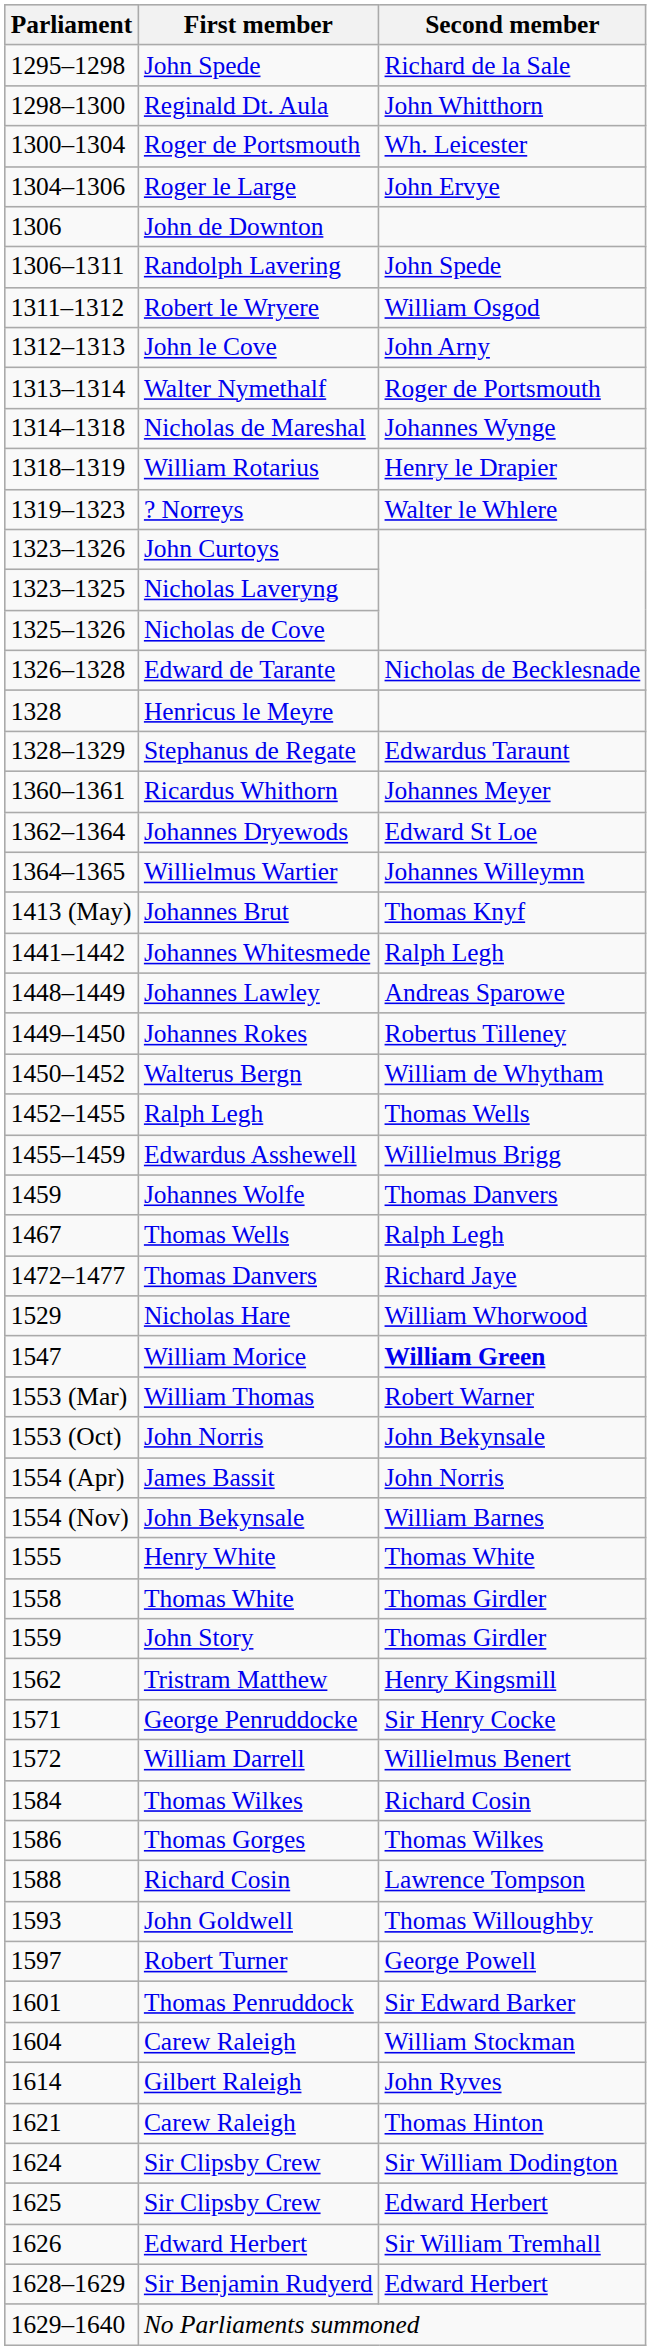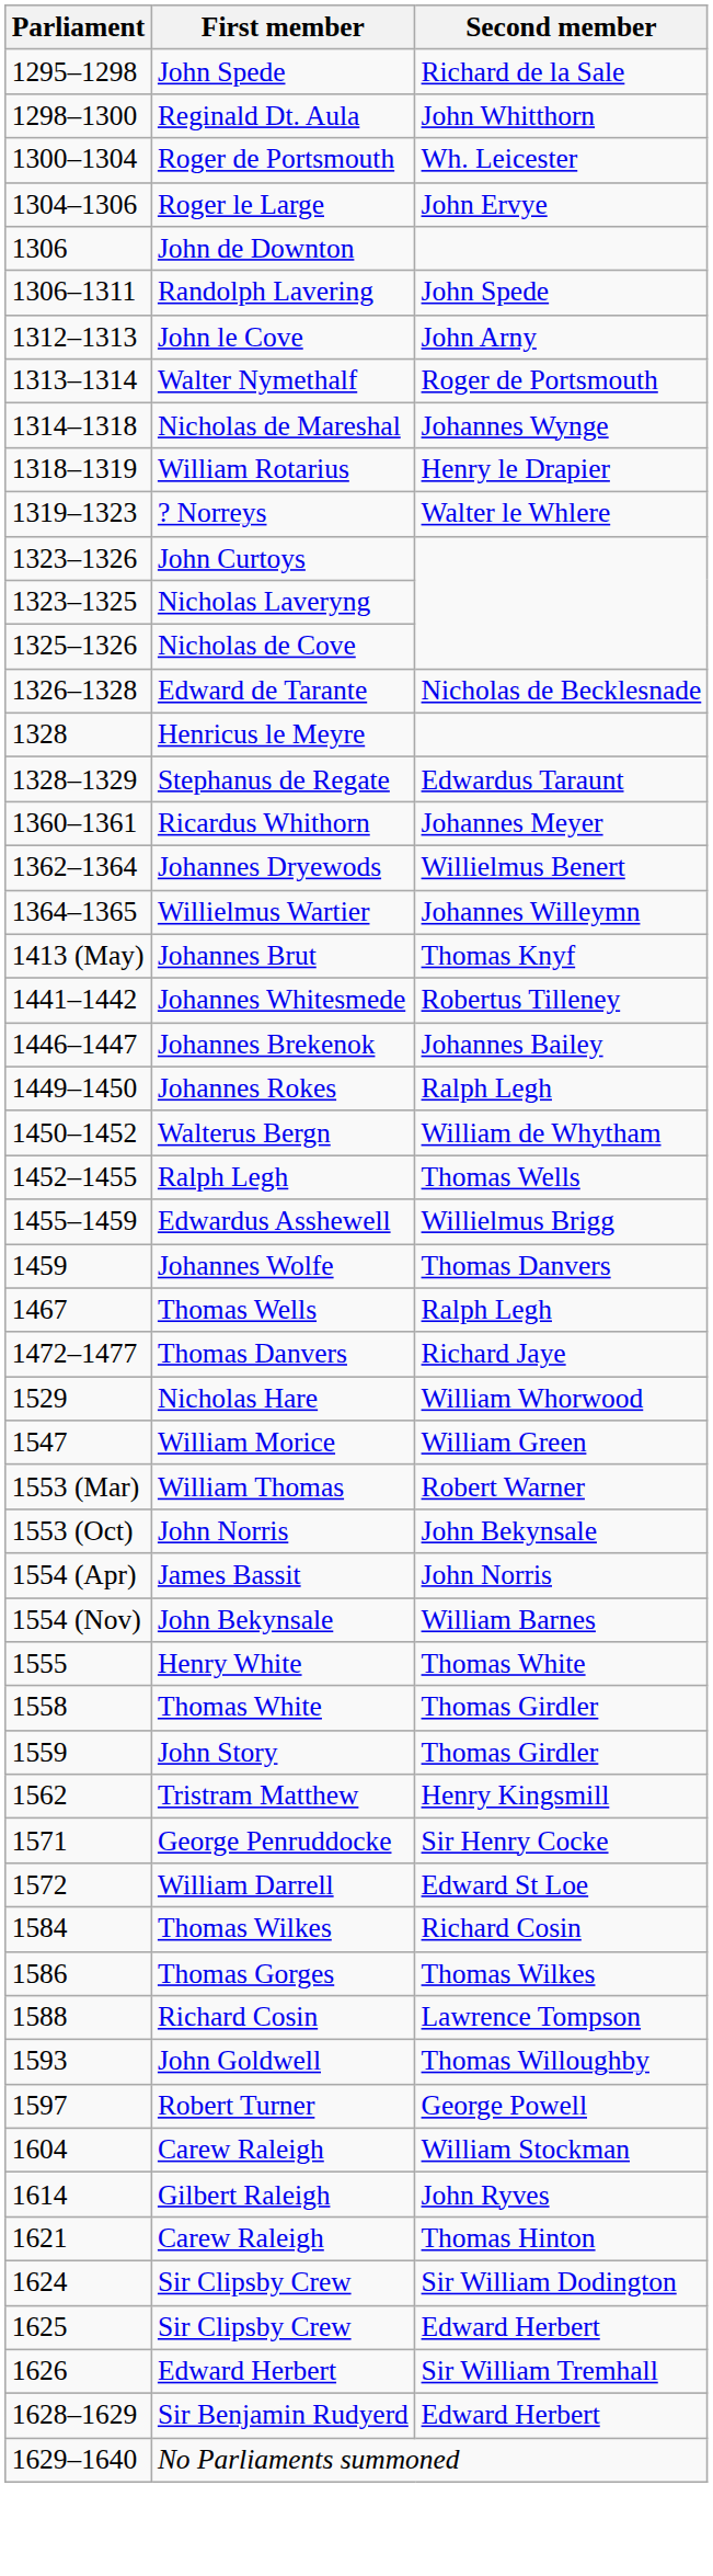- row: 1311–1312 | Robert le Wryere | William Osgod
Johannes Dryewods | Second member: Edward St Loe -> Willielmus Benert
Johannes Whitesmede | Second member: Ralph Legh -> Robertus Tilleney
+ row: 1446–1447 | Johannes Brekenok | Johannes Bailey
- row: 1448–1449 | Johannes Lawley | Andreas Sparowe
Johannes Rokes | Second member: Robertus Tilleney -> Ralph Legh
William Morice | Second member: bold -> normal
William Darrell | Second member: Willielmus Benert -> Edward St Loe
- row: 1601 | Thomas Penruddock | Sir Edward Barker
